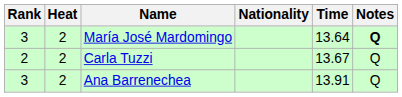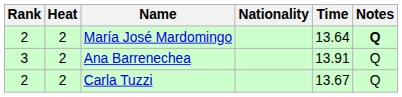María José Mardomingo | Rank: 3 -> 2
rows swapped: Carla Tuzzi <-> Ana Barrenechea
